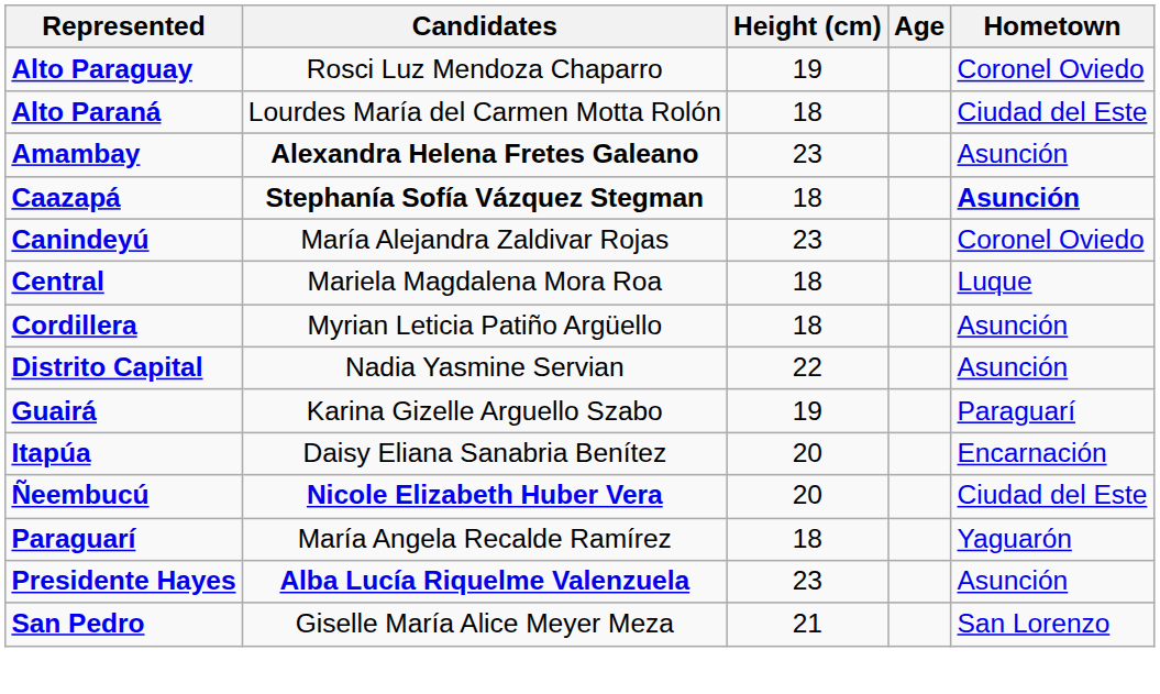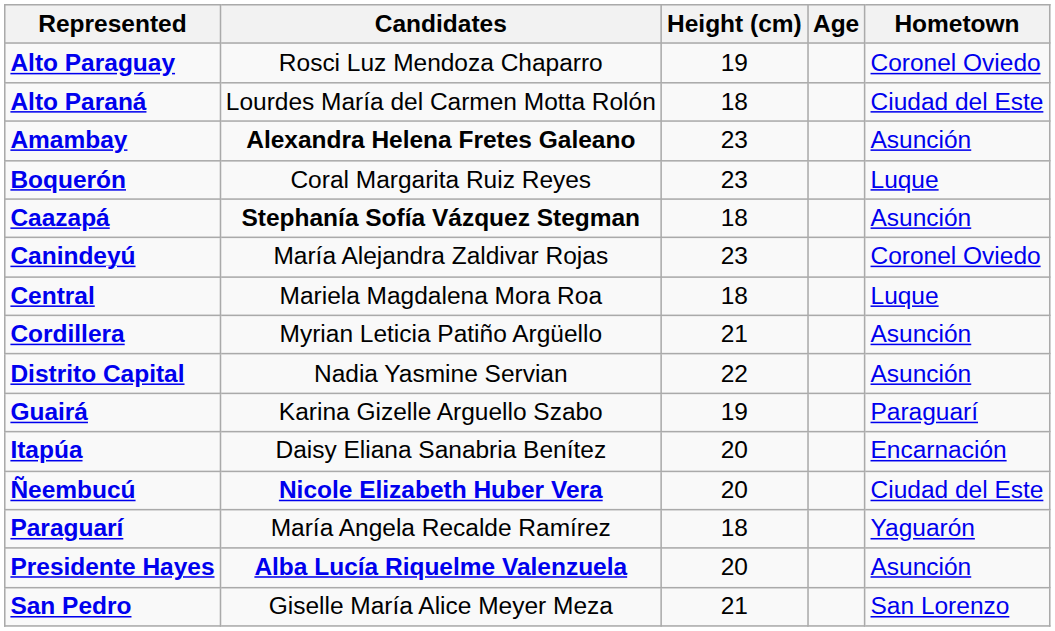+ row: Boquerón | Coral Margarita Ruiz Reyes | 23 | Luque
Caazapá | Hometown: bold -> normal
Cordillera | Height (cm): 18 -> 21
Presidente Hayes | Height (cm): 23 -> 20
